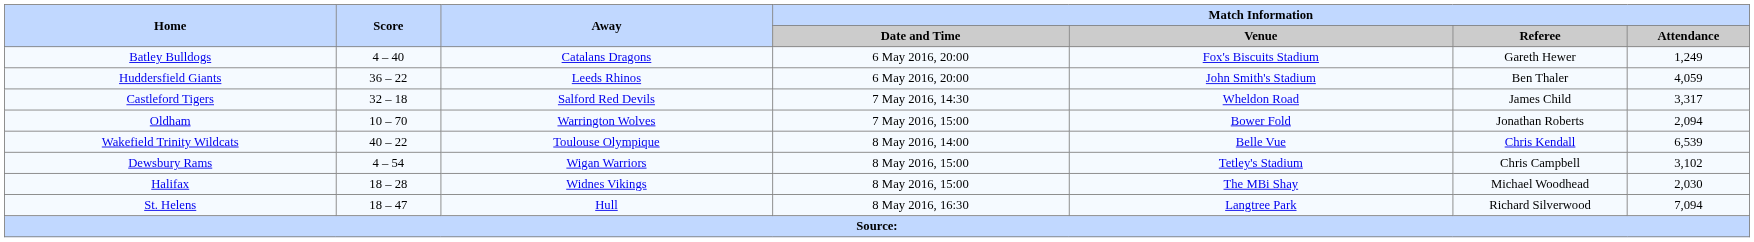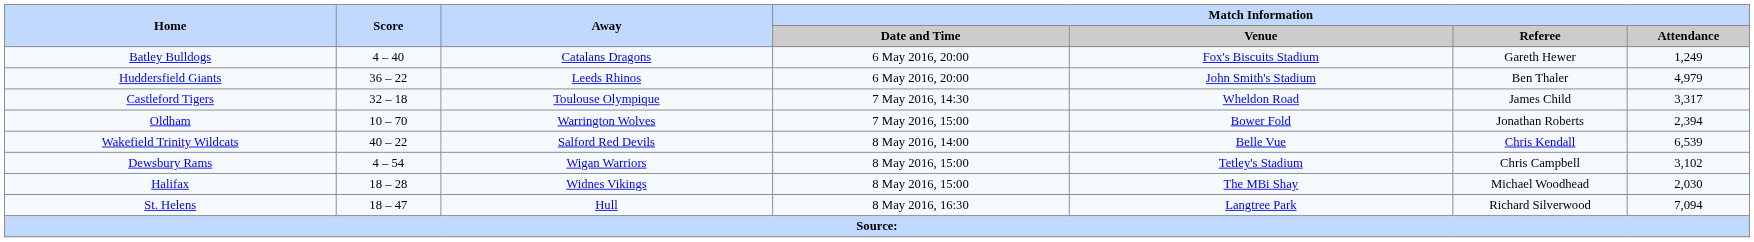Huddersfield Giants | Match Information / Attendance: 4,059 -> 4,979
Castleford Tigers | Away: Salford Red Devils -> Toulouse Olympique
Oldham | Match Information / Attendance: 2,094 -> 2,394
Wakefield Trinity Wildcats | Away: Toulouse Olympique -> Salford Red Devils
